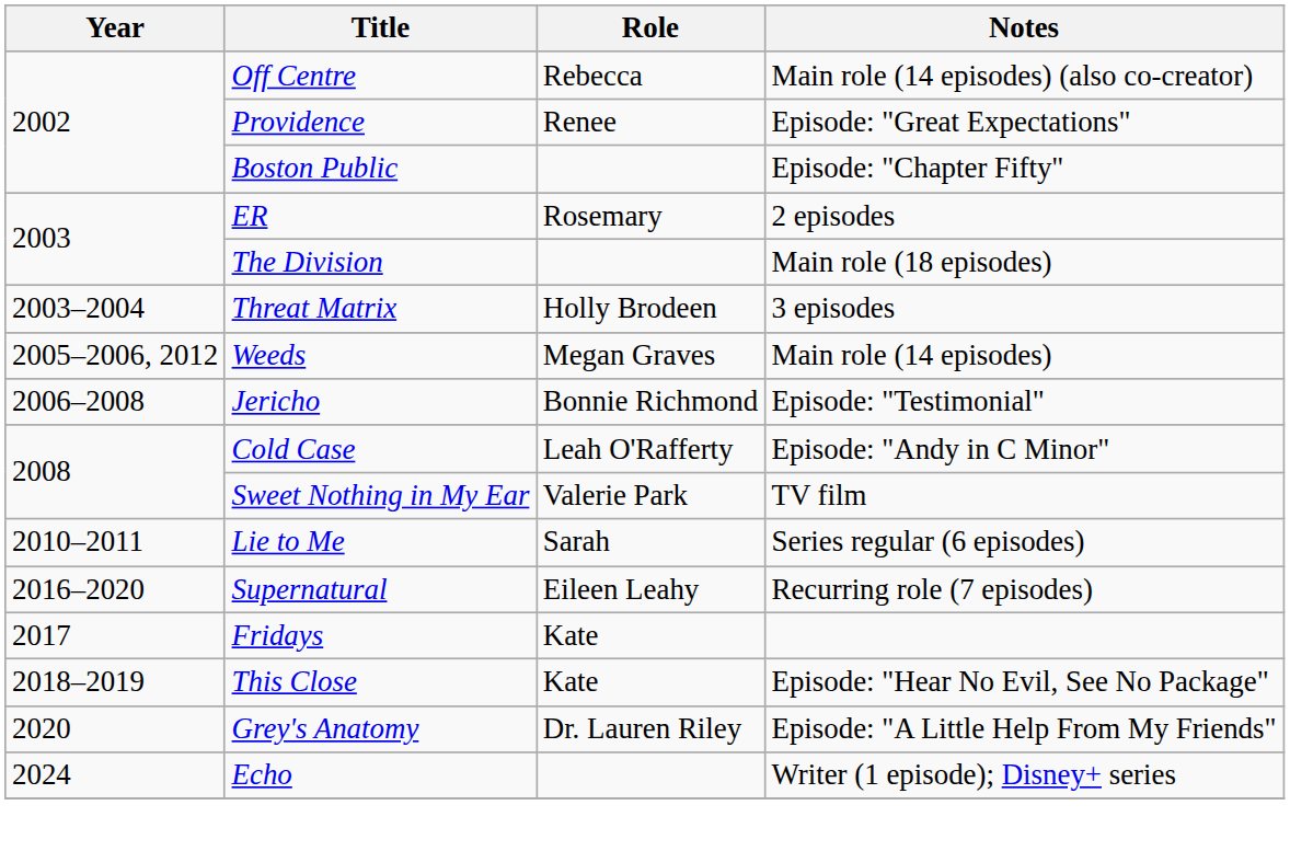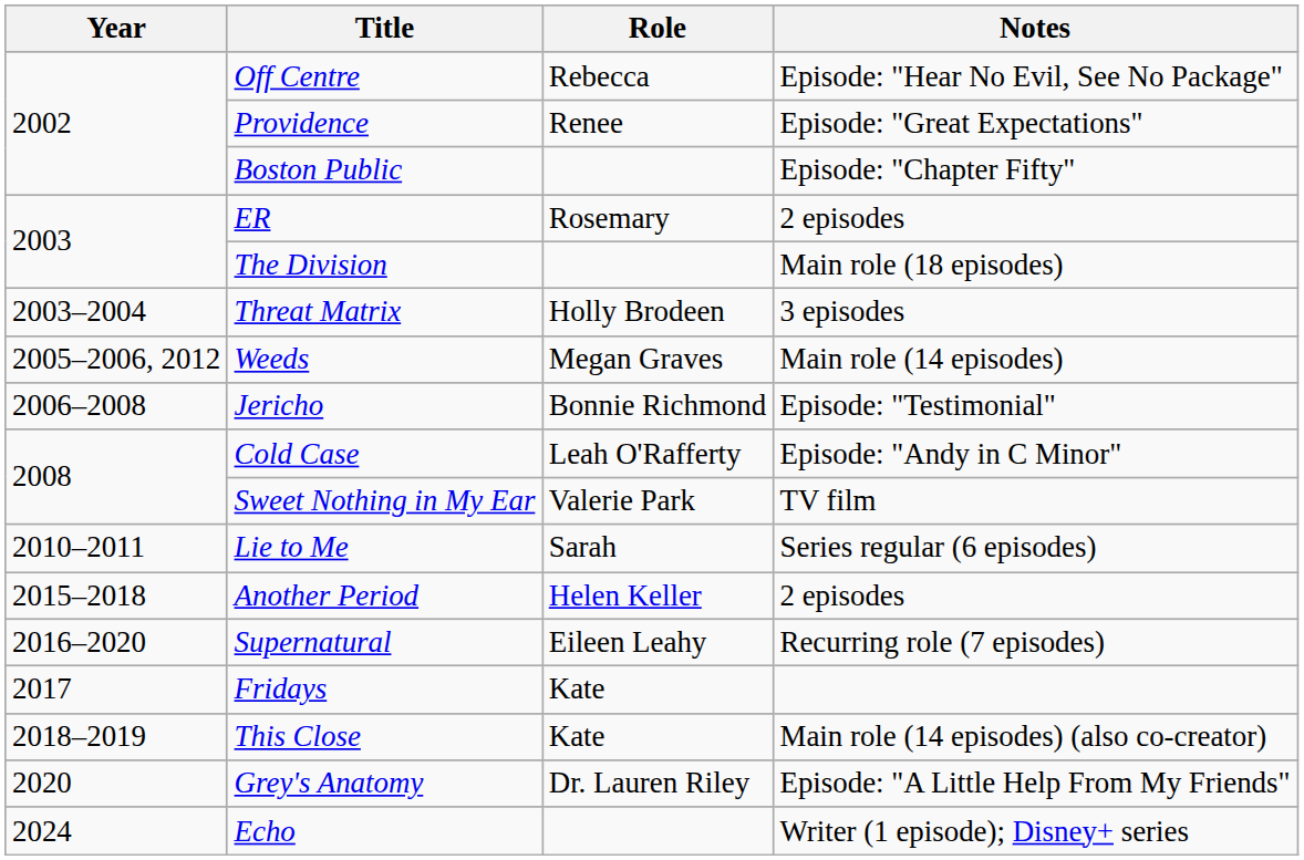Off Centre | Notes: Main role (14 episodes) (also co-creator) -> Episode: "Hear No Evil, See No Package"
+ row: 2015–2018 | Another Period | Helen Keller | 2 episodes
This Close | Notes: Episode: "Hear No Evil, See No Package" -> Main role (14 episodes) (also co-creator)
